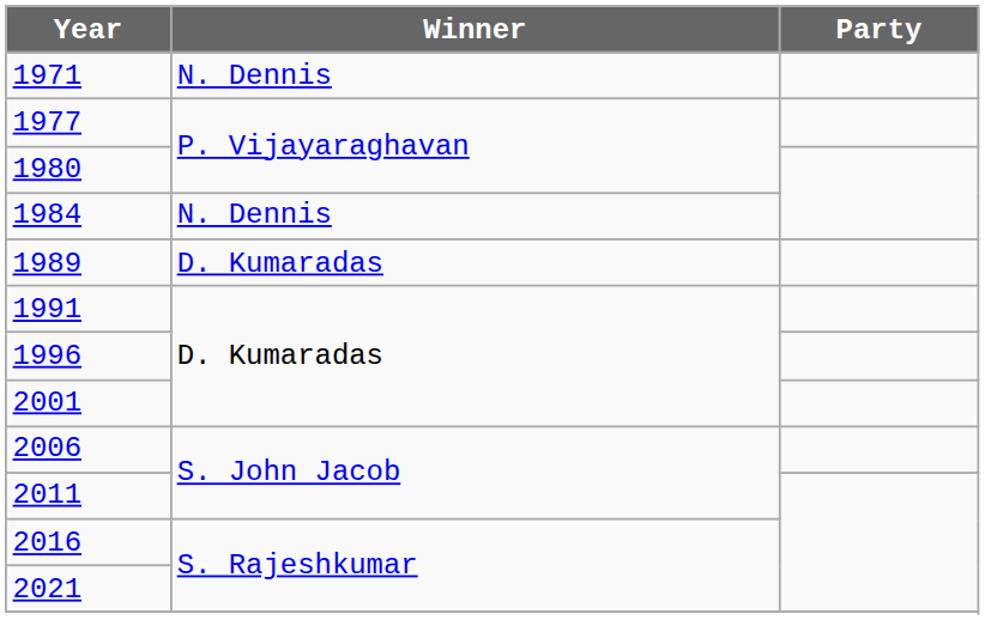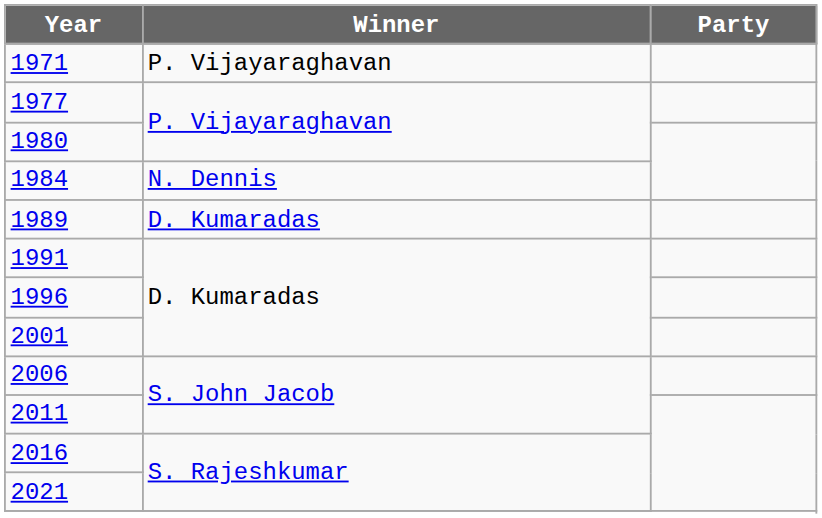1971 | Winner: N. Dennis -> P. Vijayaraghavan
